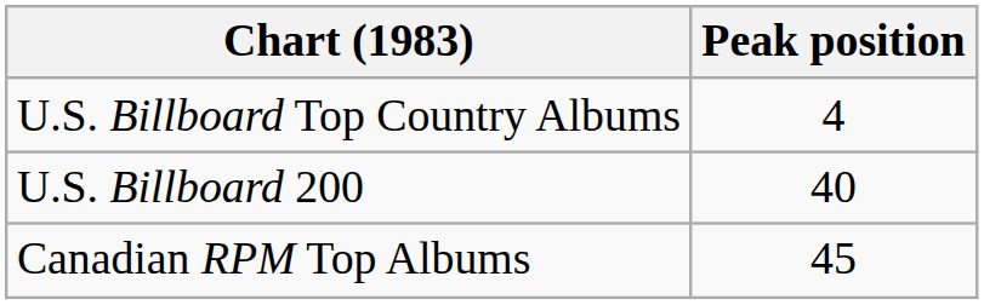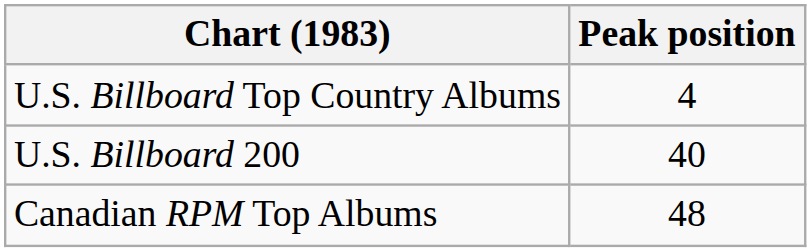Canadian RPM Top Albums | Peak position: 45 -> 48
